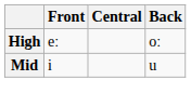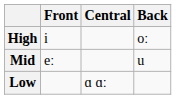High | Front: eː -> i
Mid | Front: i -> eː
+ row: Low | ɑ ɑː
